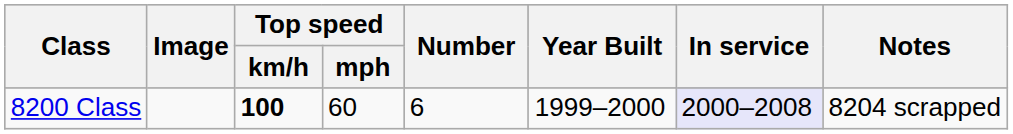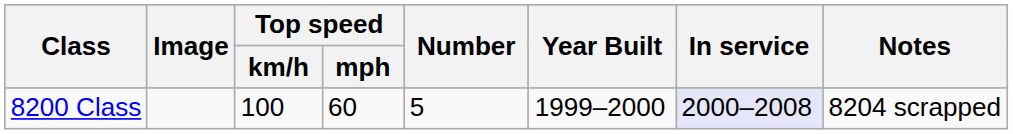8200 Class | Top speed / km/h: bold -> normal
8200 Class | Number: 6 -> 5
